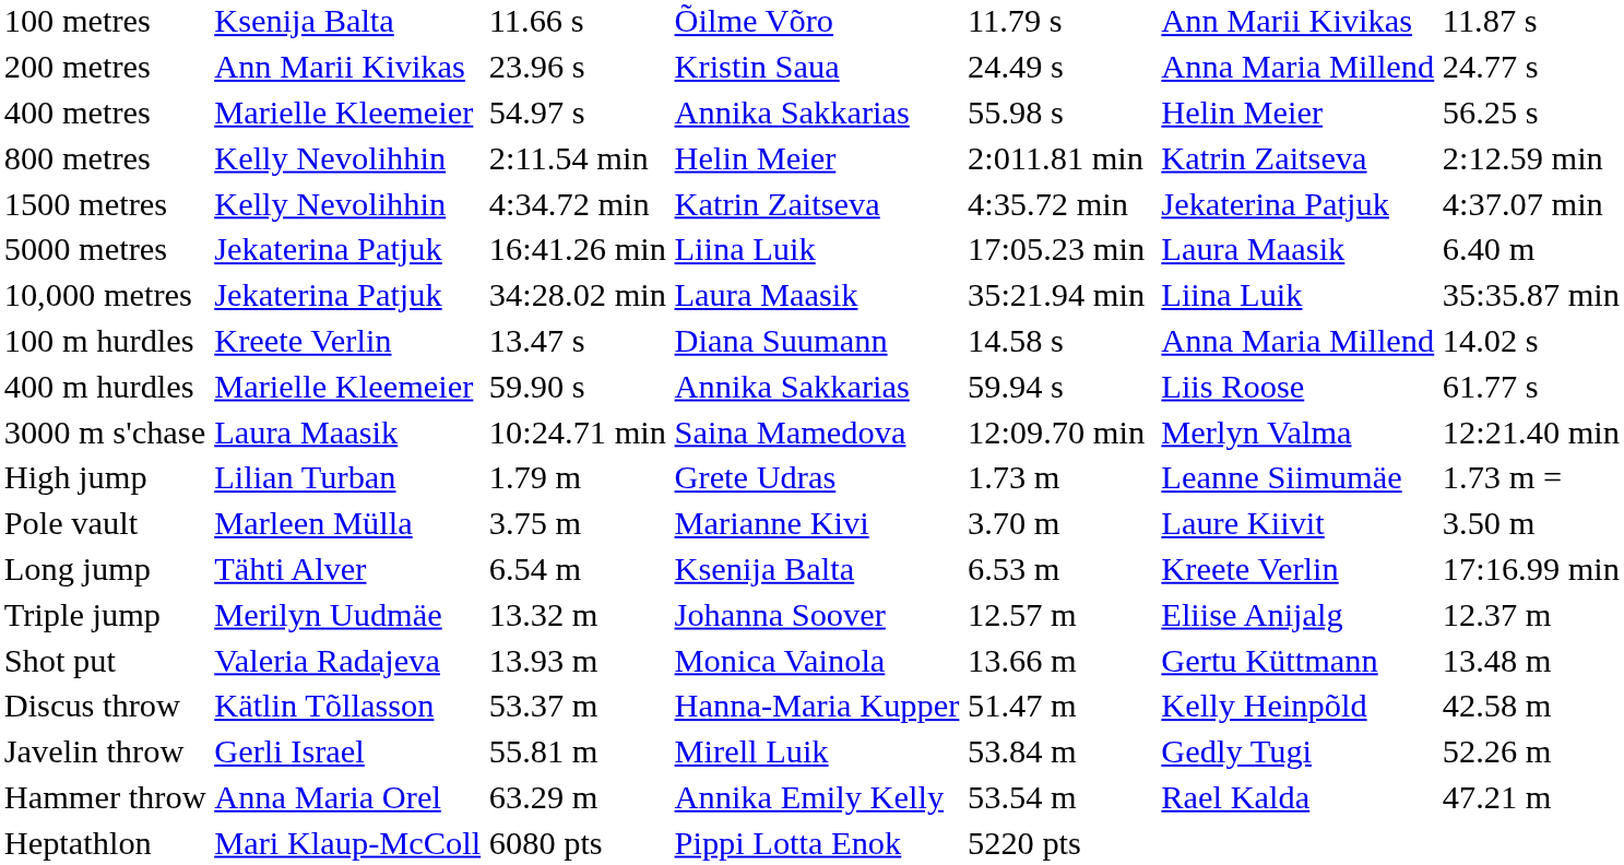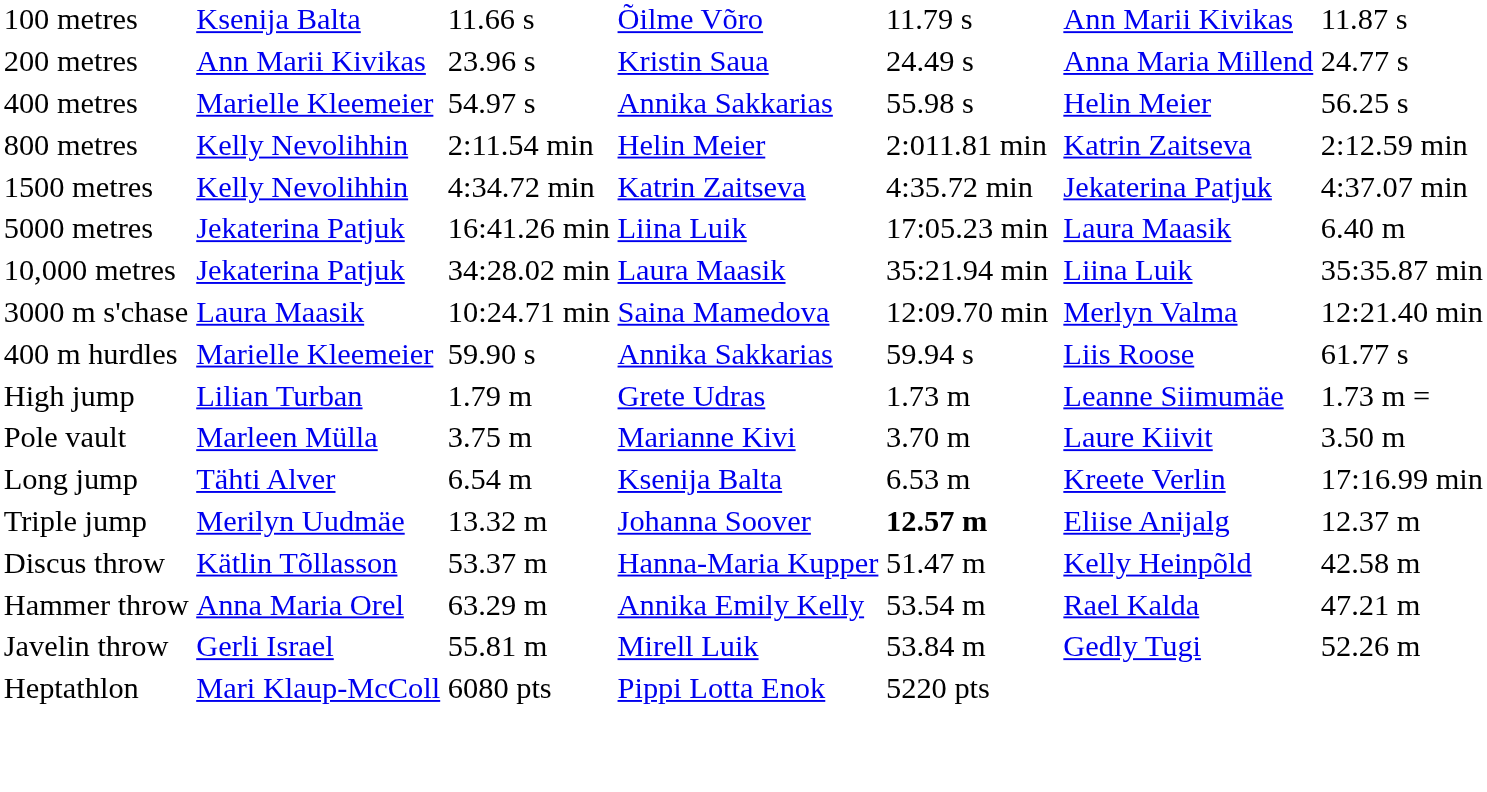- row: 100 m hurdles | Kreete Verlin | 13.47 s | Diana Suumann | 14.58 s | Anna Maria Millend | 14.02 s
rows swapped: 400 m hurdles <-> 3000 m s'chase
Triple jump | column 5: normal -> bold
- row: Shot put | Valeria Radajeva | 13.93 m | Monica Vainola | 13.66 m | Gertu Küttmann | 13.48 m
rows swapped: Hammer throw <-> Javelin throw
